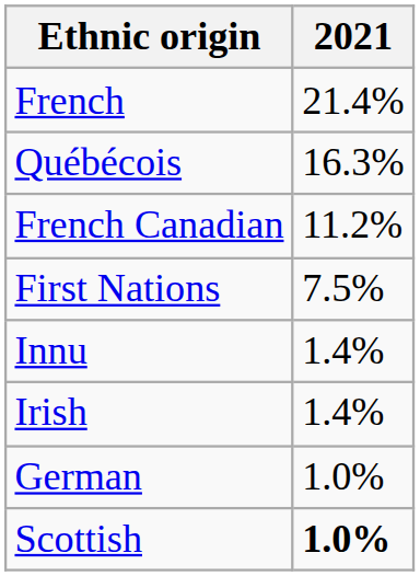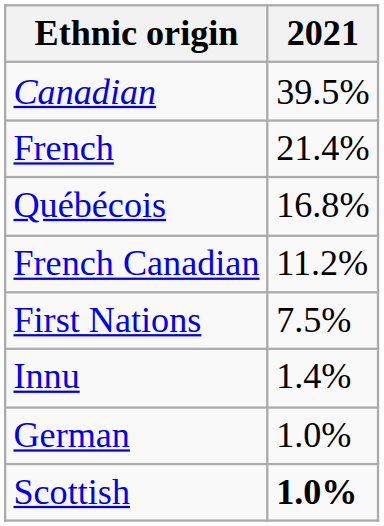+ row: Canadian | 39.5%
Québécois | 2021: 16.3% -> 16.8%
- row: Irish | 1.4%
